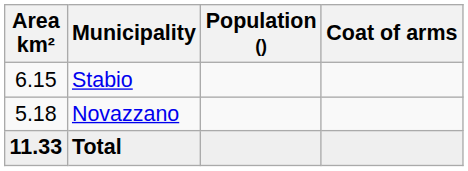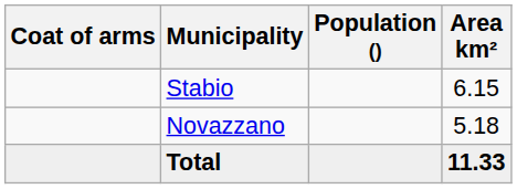columns swapped: Coat of arms <-> Area km²
